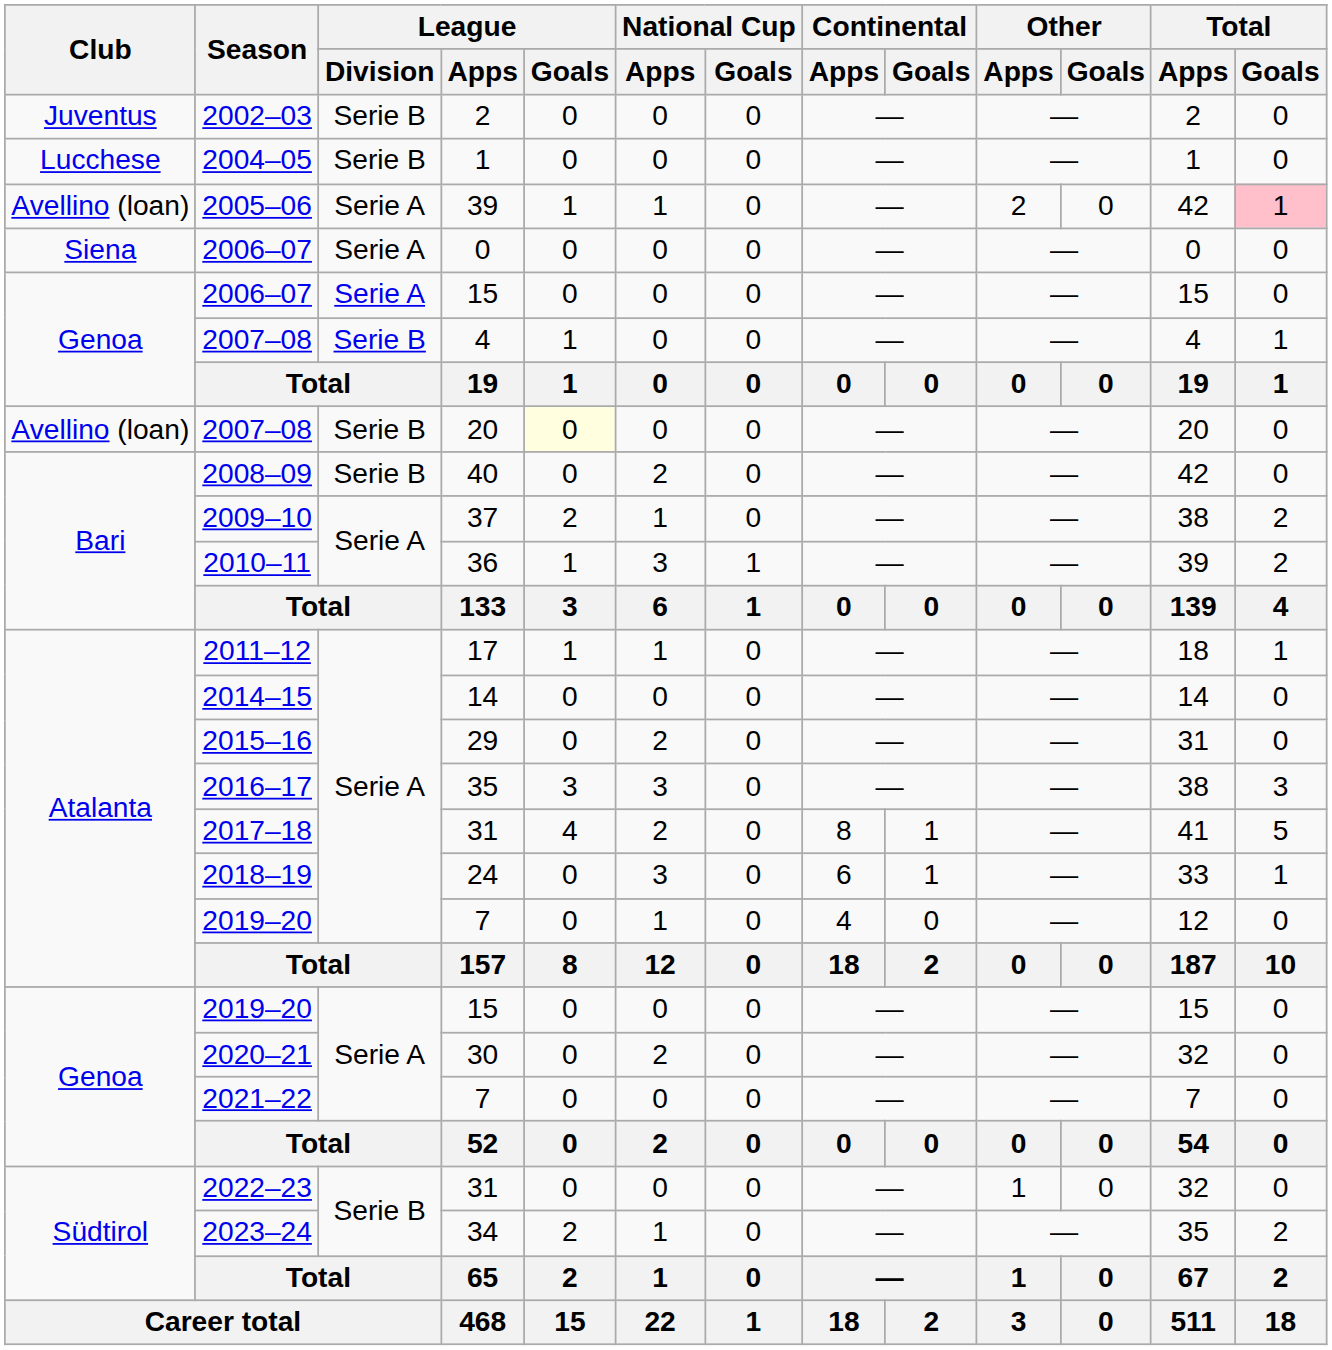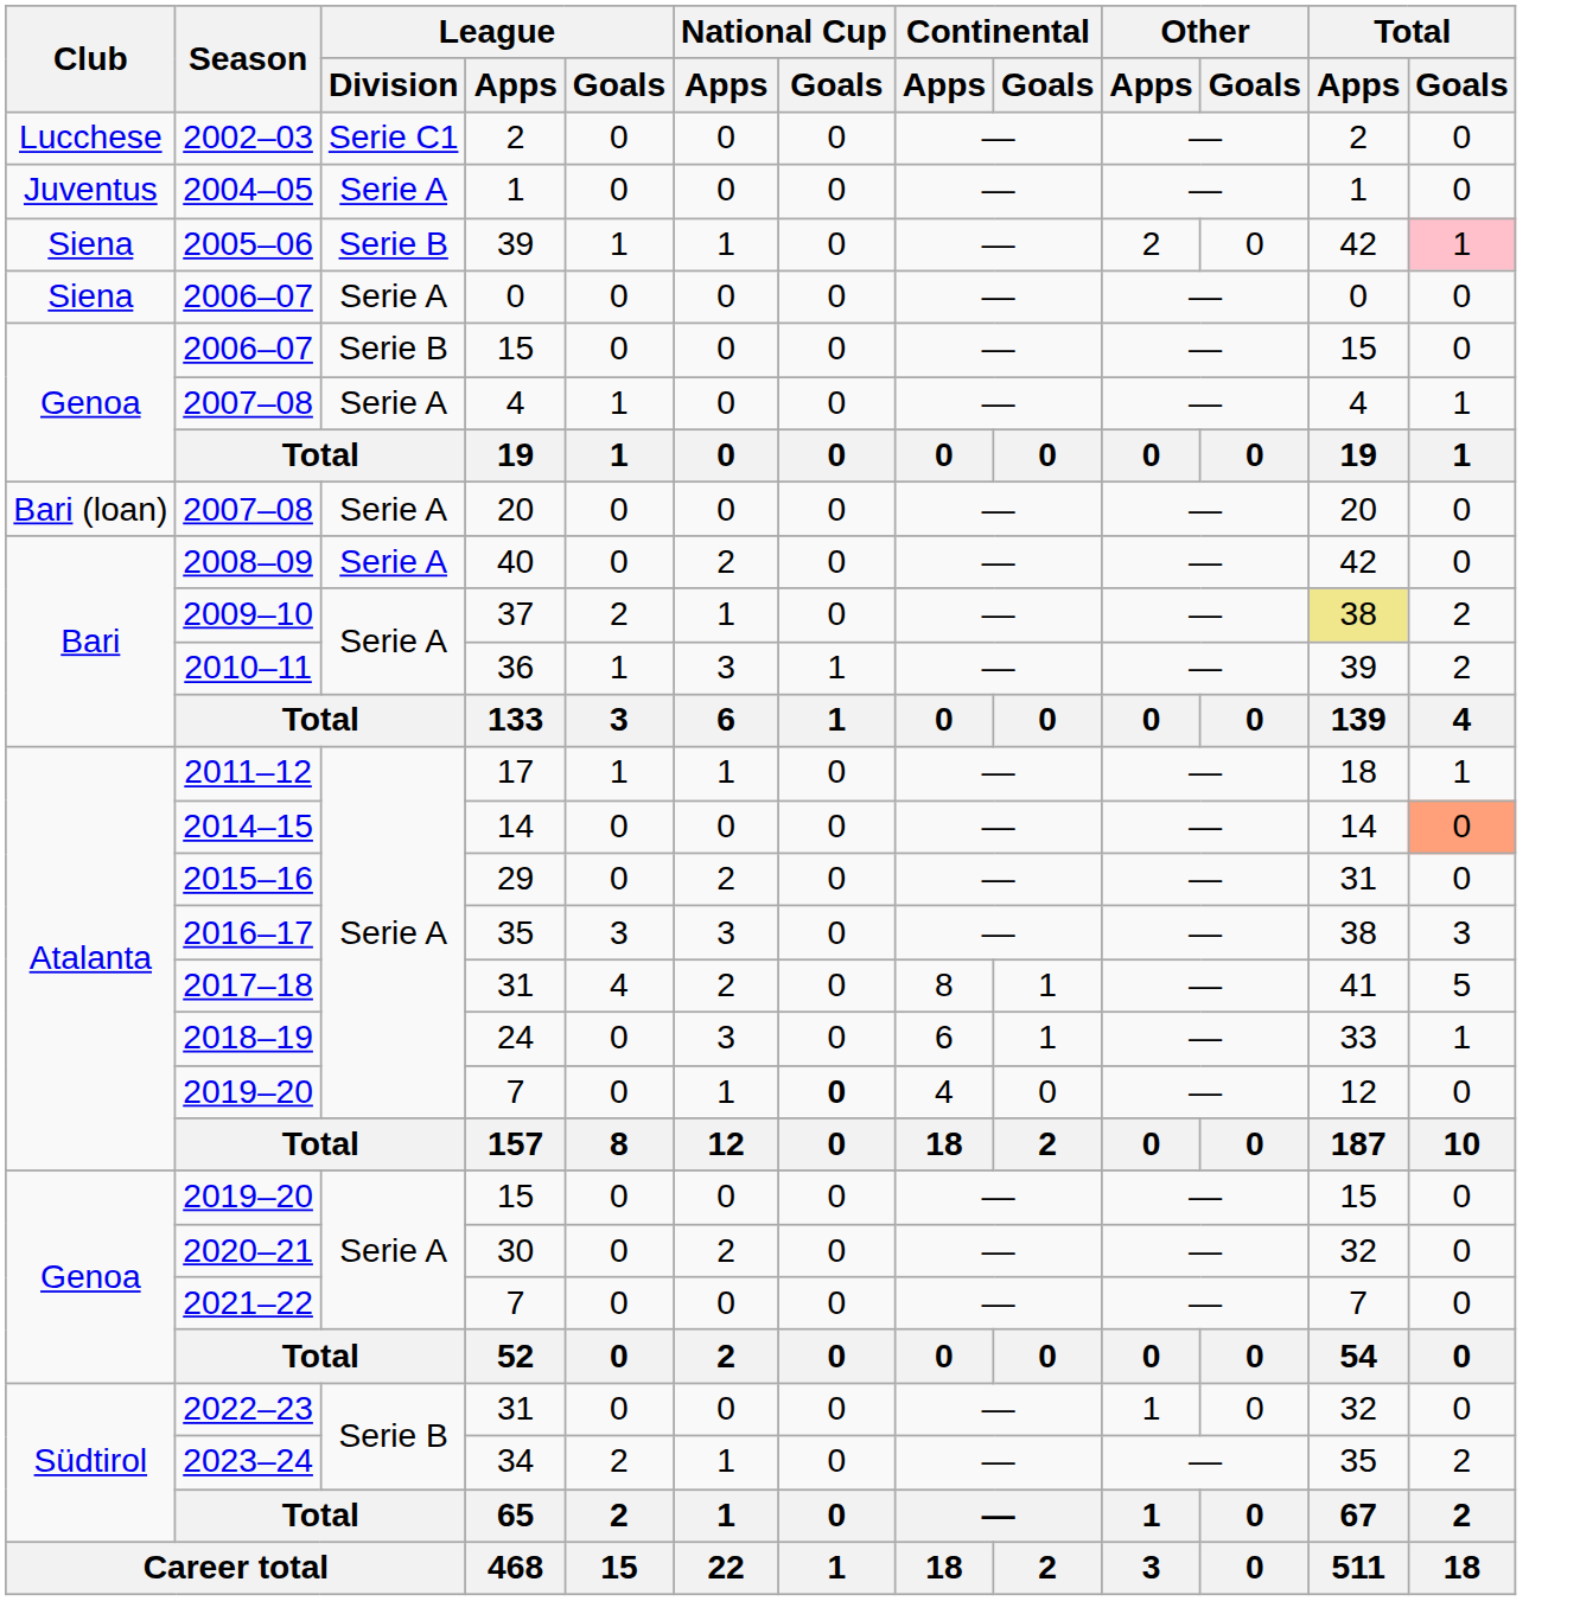2002–03 | Club: Juventus -> Lucchese
2002–03 | League / Division: Serie B -> Serie C1
2004–05 | Club: Lucchese -> Juventus
2004–05 | League / Division: Serie B -> Serie A
2005–06 | Club: Avellino (loan) -> Siena
2005–06 | League / Division: Serie A -> Serie B
2006–07 / 15 | League / Division: Serie A -> Serie B
2007–08 / 4 | League / Division: Serie B -> Serie A
2007–08 / 20 | Club: Avellino (loan) -> Bari (loan)
2007–08 / 20 | League / Division: Serie B -> Serie A
2007–08 / 20 | League / Goals: lightyellow background -> no background
2008–09 | League / Division: Serie B -> Serie A
2009–10 | Total / Apps: no background -> khaki background
2014–15 | Total / Goals: no background -> lightsalmon background
2019–20 / 7 | National Cup / Goals: normal -> bold
